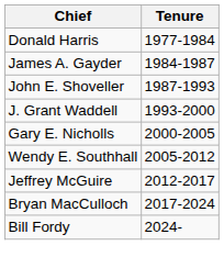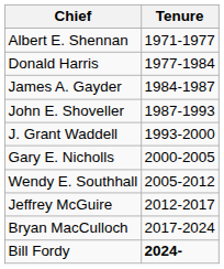+ row: Albert E. Shennan | 1971-1977
Bill Fordy | Tenure: normal -> bold
